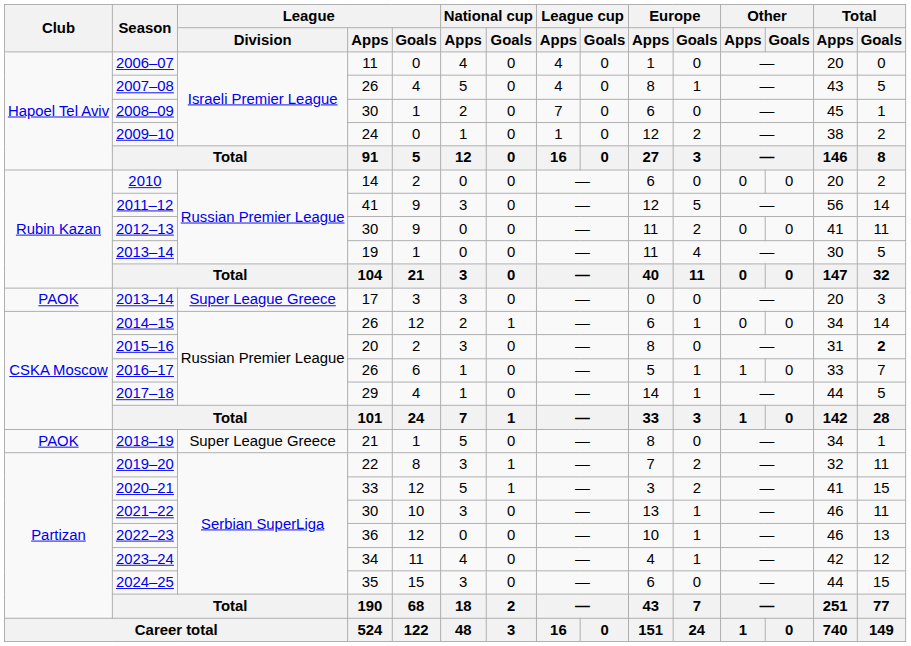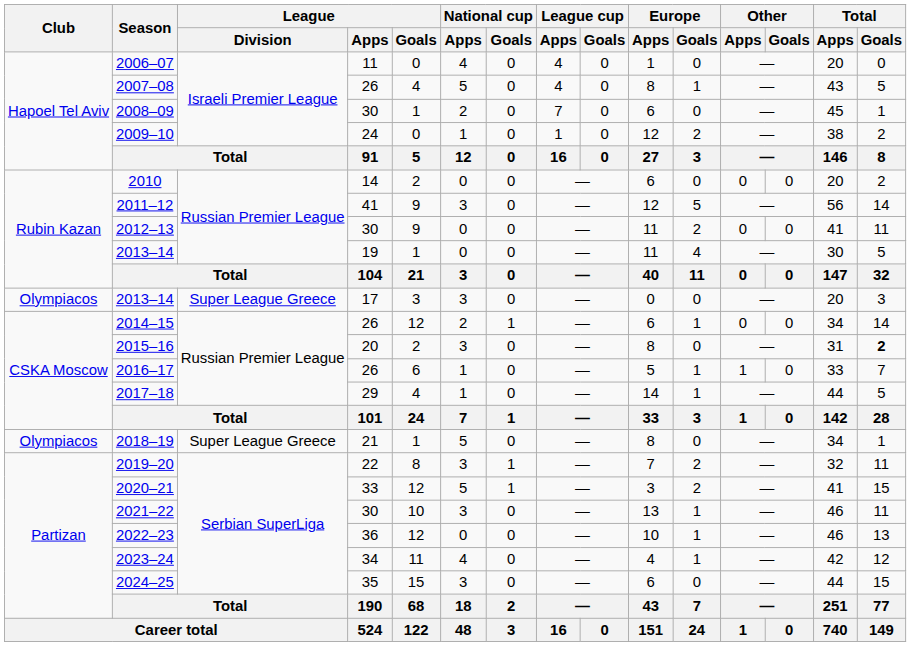2013–14 / 17 | Club: PAOK -> Olympiacos
2018–19 | Club: PAOK -> Olympiacos
